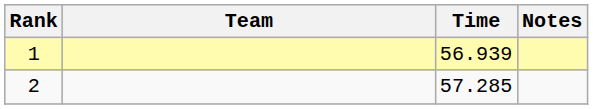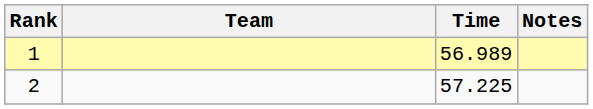1 | Time: 56.939 -> 56.989
2 | Time: 57.285 -> 57.225
